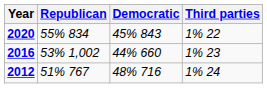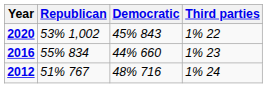2020 | Republican: 55% 834 -> 53% 1,002
2016 | Republican: 53% 1,002 -> 55% 834
